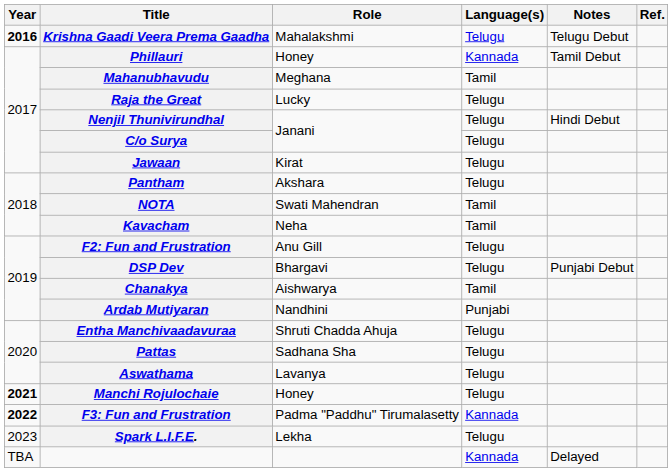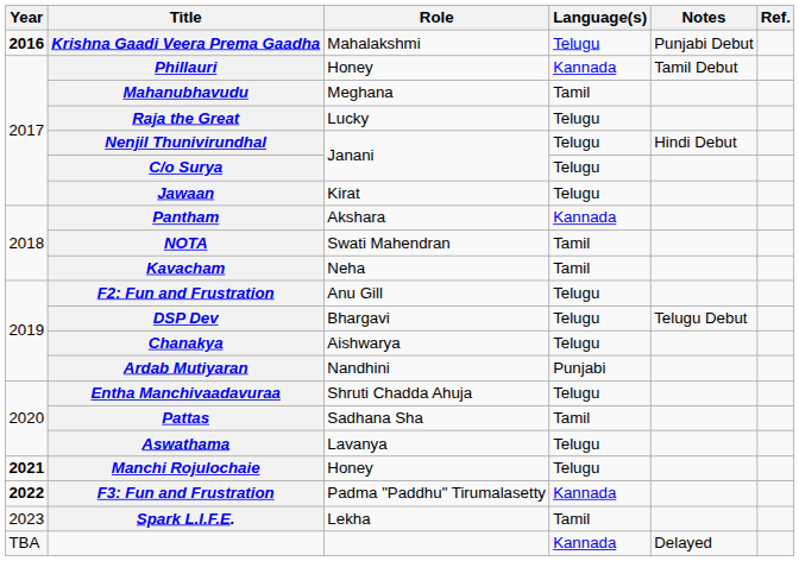Krishna Gaadi Veera Prema Gaadha | Notes: Telugu Debut -> Punjabi Debut
Pantham | Language(s): Telugu -> Kannada
DSP Dev | Notes: Punjabi Debut -> Telugu Debut
Chanakya | Language(s): Tamil -> Telugu
Pattas | Language(s): Telugu -> Tamil
Spark L.I.F.E. | Language(s): Telugu -> Tamil
